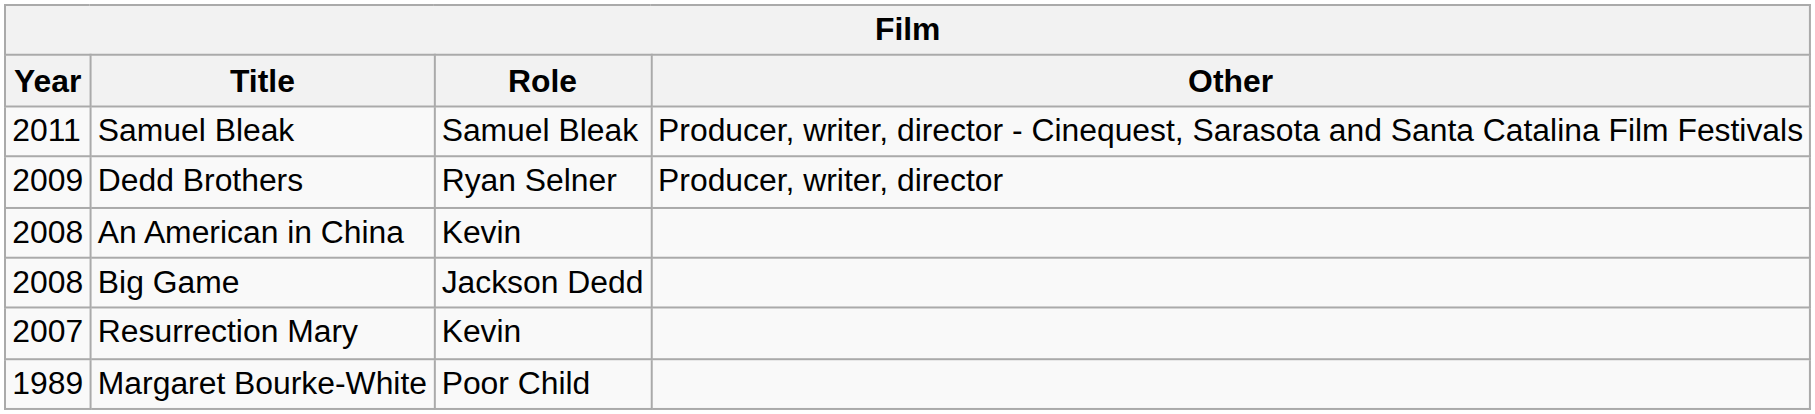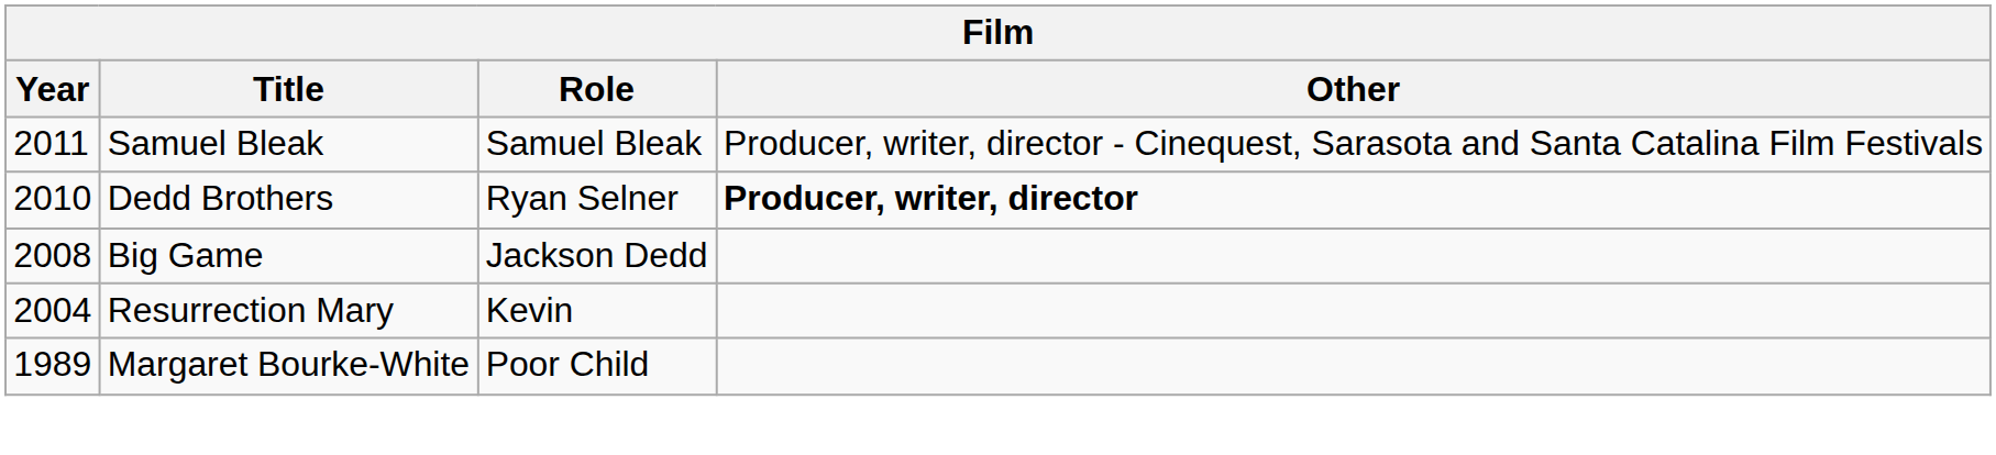Dedd Brothers | Year: 2009 -> 2010
Dedd Brothers | Other: normal -> bold
- row: 2008 | An American in China | Kevin
Resurrection Mary | Year: 2007 -> 2004
